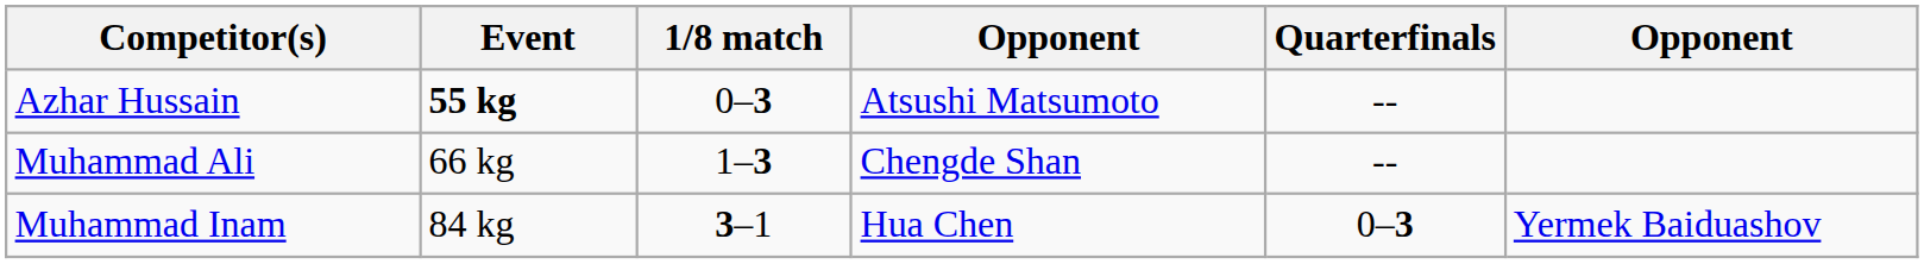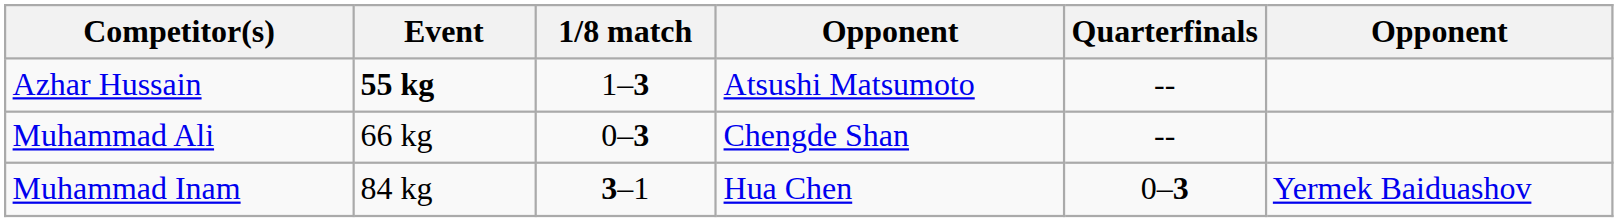Azhar Hussain | 1/8 match: 0–3 -> 1–3
Muhammad Ali | 1/8 match: 1–3 -> 0–3
